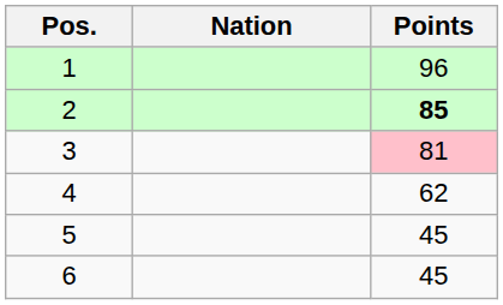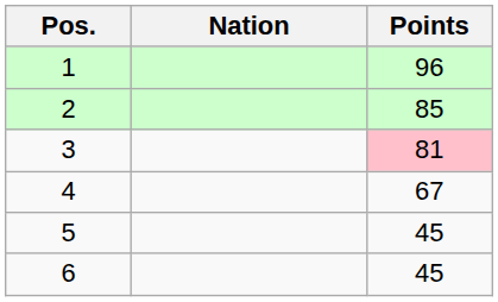2 | Points: bold -> normal
4 | Points: 62 -> 67
